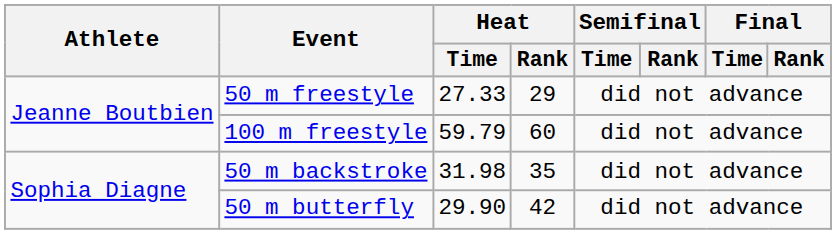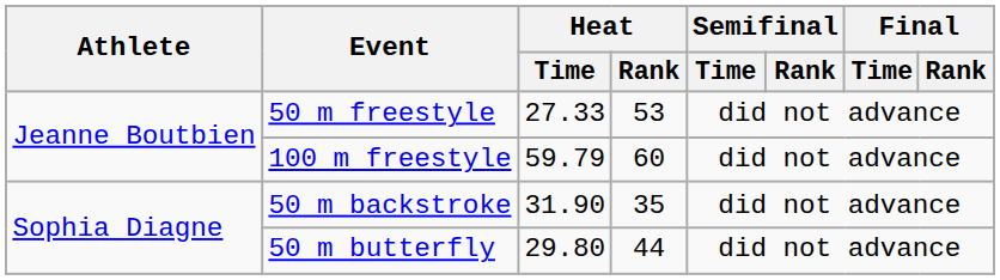50 m freestyle | Heat / Rank: 29 -> 53
50 m backstroke | Heat / Time: 31.98 -> 31.90
50 m butterfly | Heat / Time: 29.90 -> 29.80
50 m butterfly | Heat / Rank: 42 -> 44
